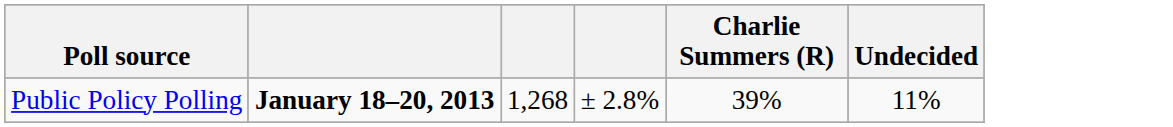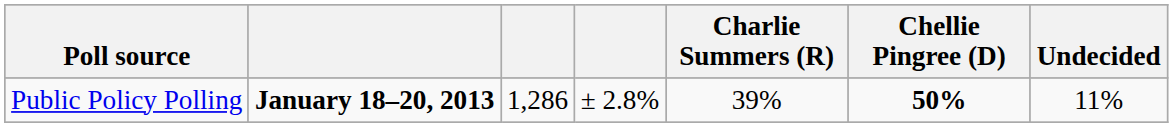+ column: Chellie Pingree (D) | 50%
Public Policy Polling | column 3: 1,268 -> 1,286
